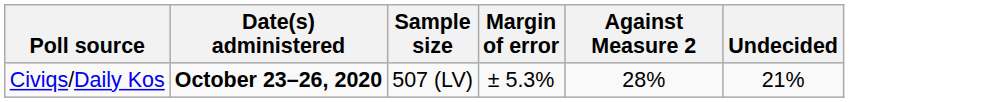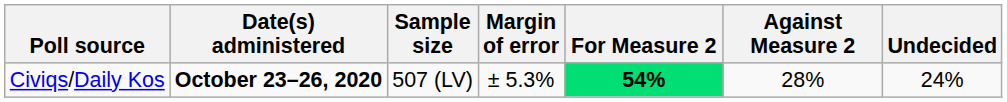+ column: For Measure 2 | 54%
Civiqs/Daily Kos | Undecided: 21% -> 24%
